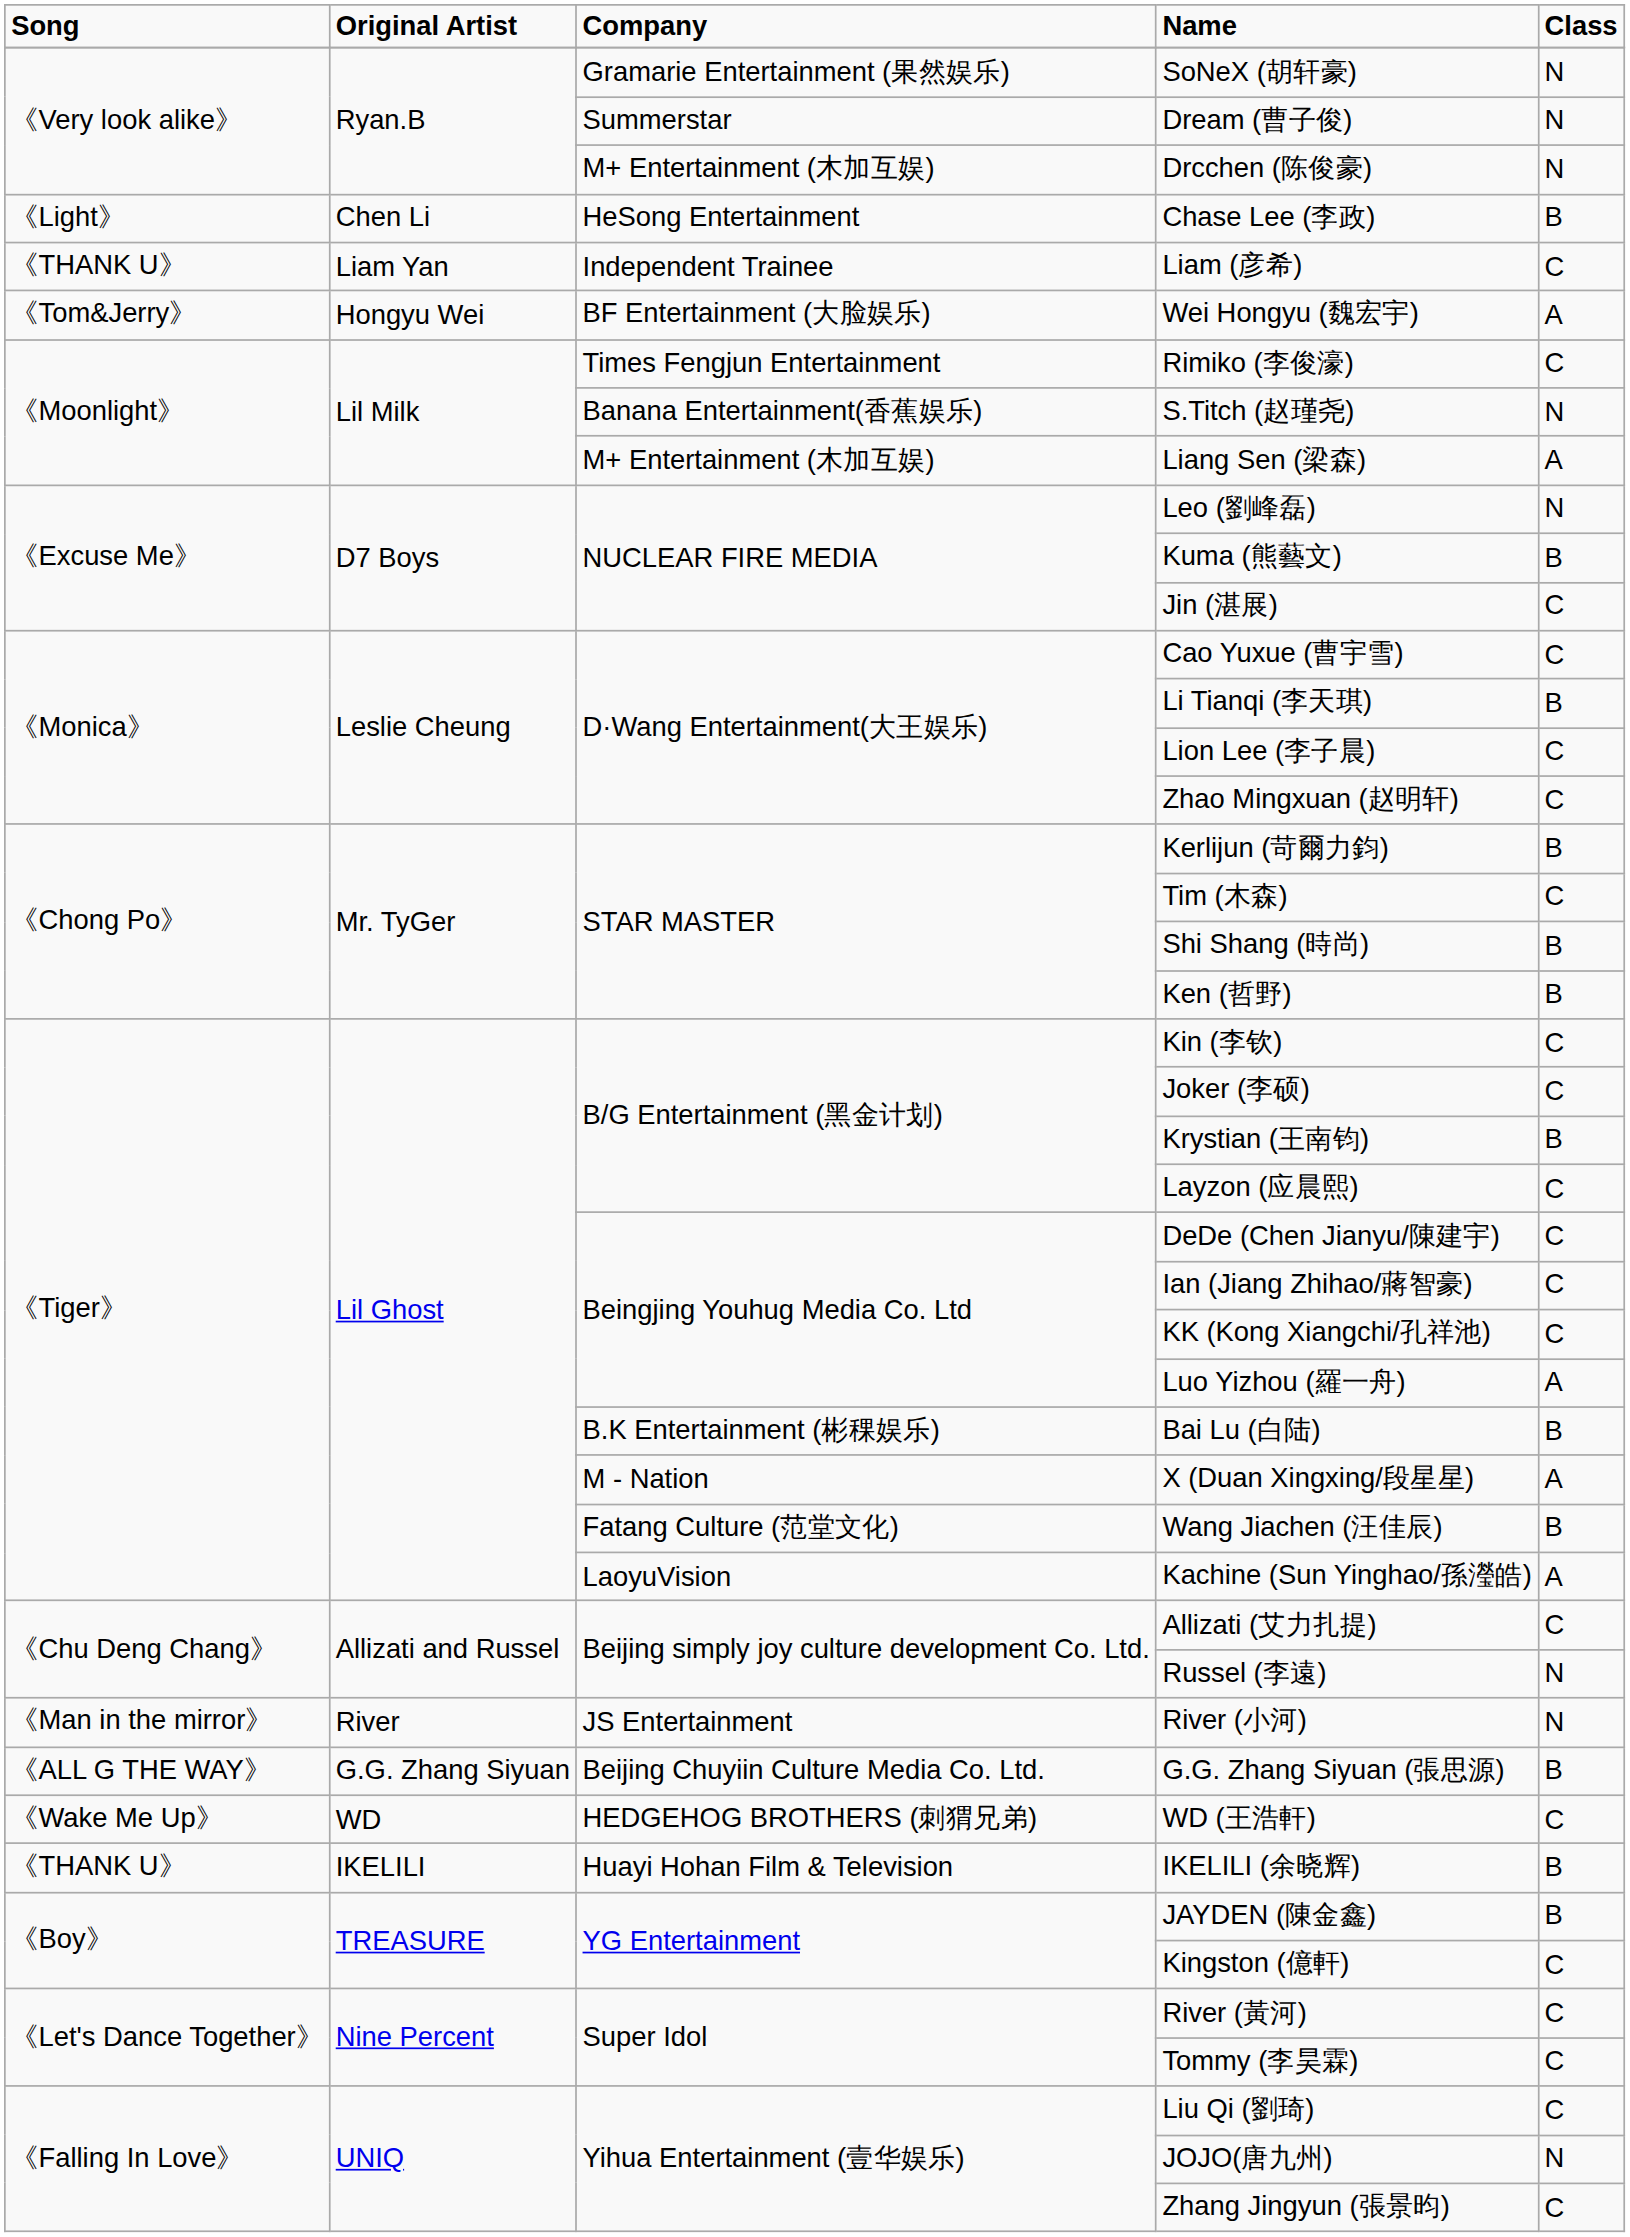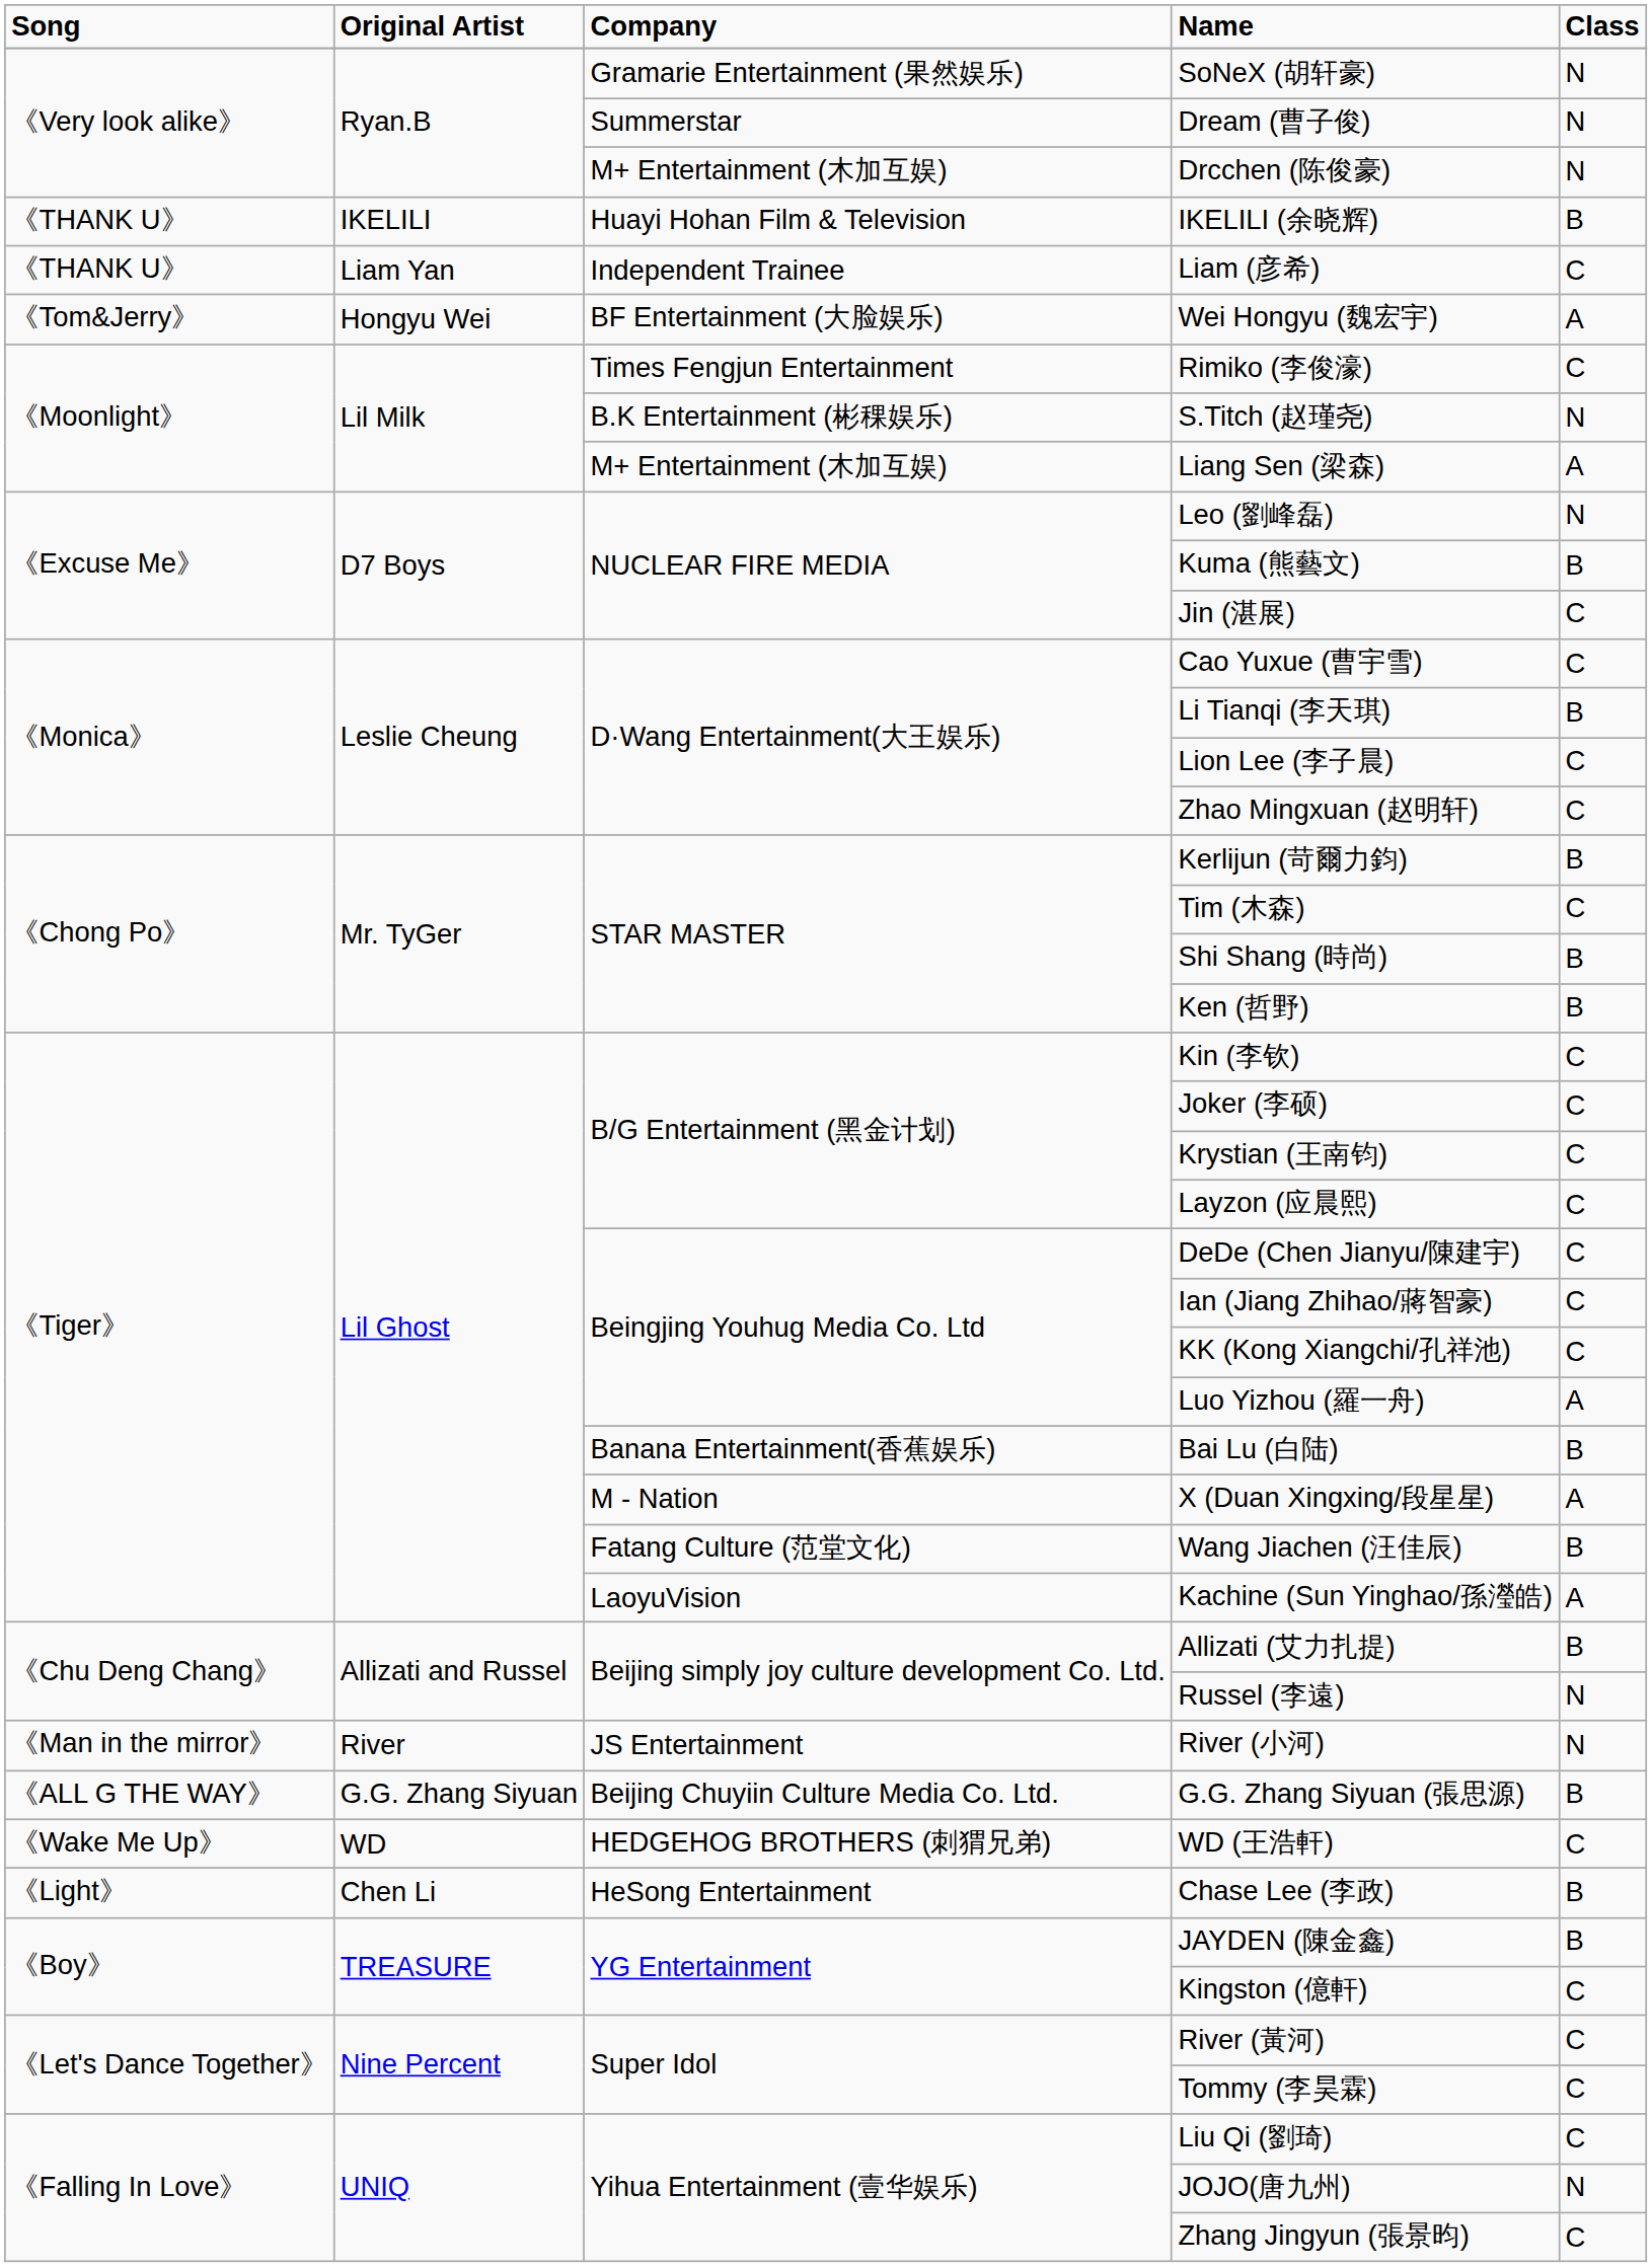rows swapped: IKELILI (余晓辉) <-> Chase Lee (李政)
S.Titch (赵瑾尧) | Company: Banana Entertainment(香蕉娱乐) -> B.K Entertainment (彬稞娱乐)
Krystian (王南钧) | Class: B -> C
Bai Lu (白陆) | Company: B.K Entertainment (彬稞娱乐) -> Banana Entertainment(香蕉娱乐)
Allizati (艾力扎提) | Class: C -> B
